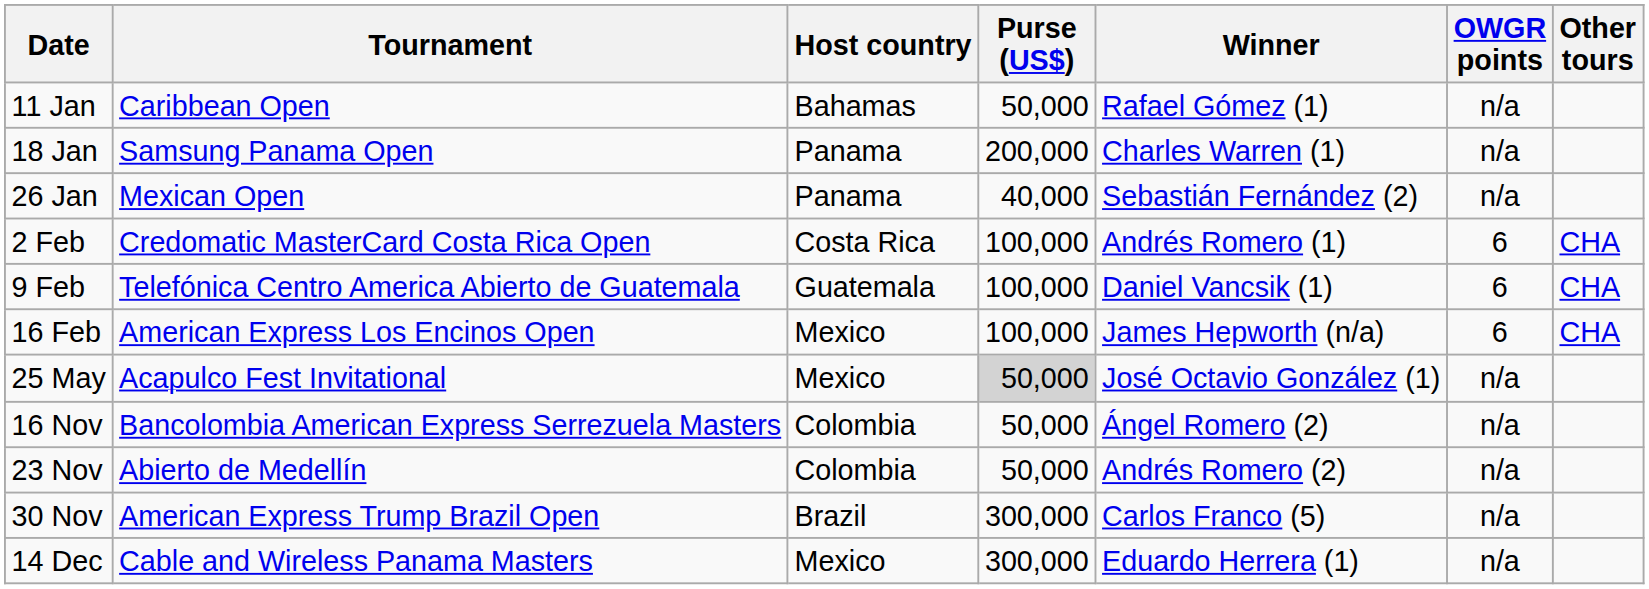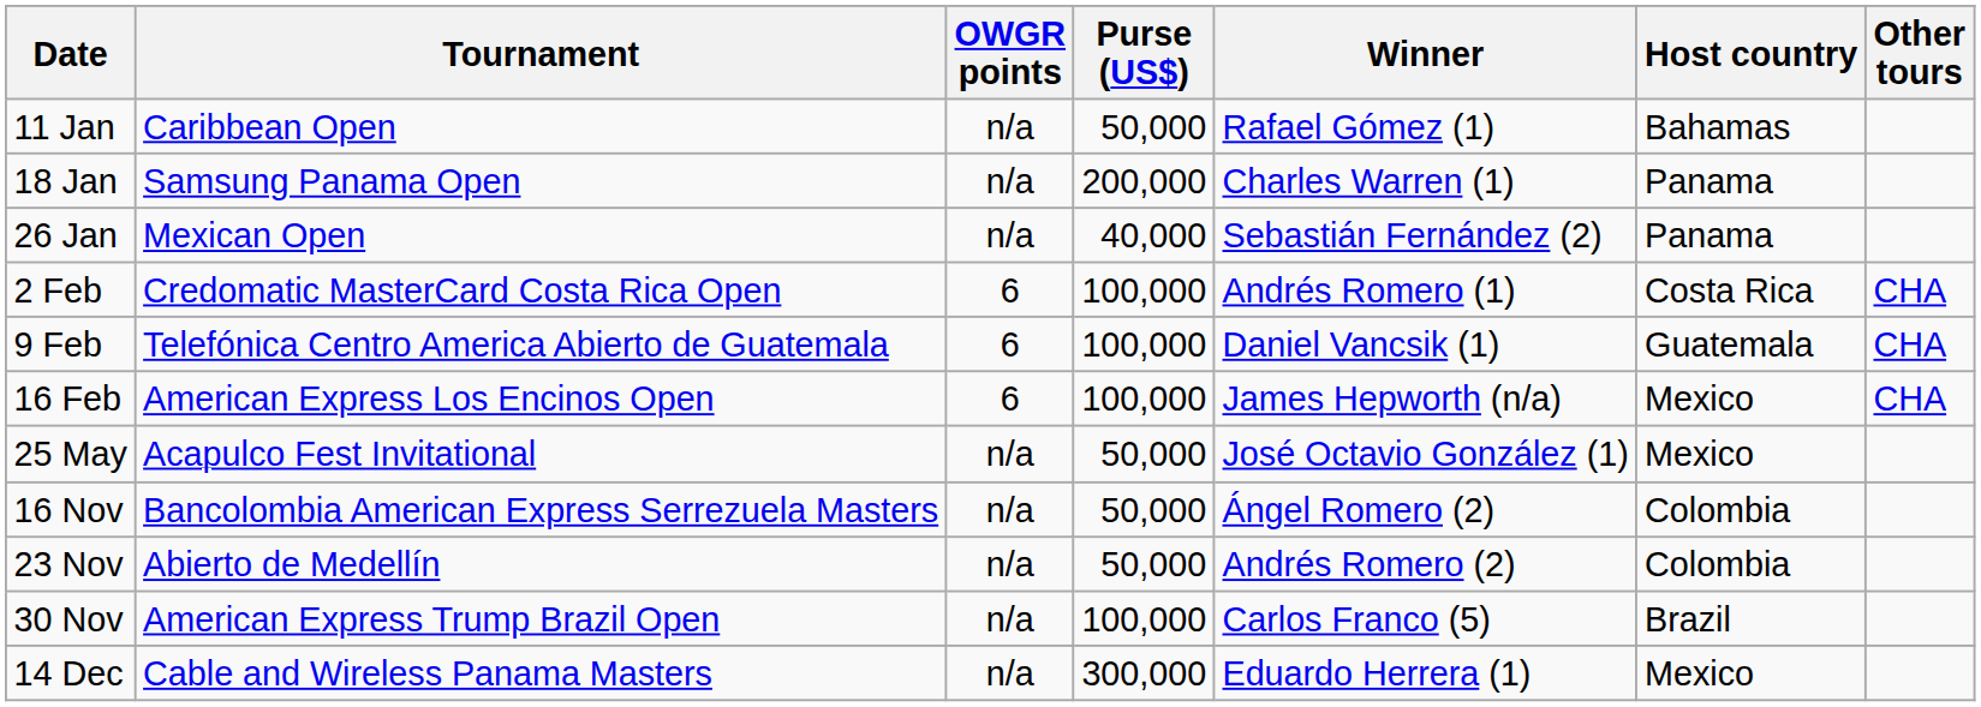columns swapped: Host country <-> OWGR points
25 May | Purse (US$): lightgrey background -> no background
30 Nov | Purse (US$): 300,000 -> 100,000
